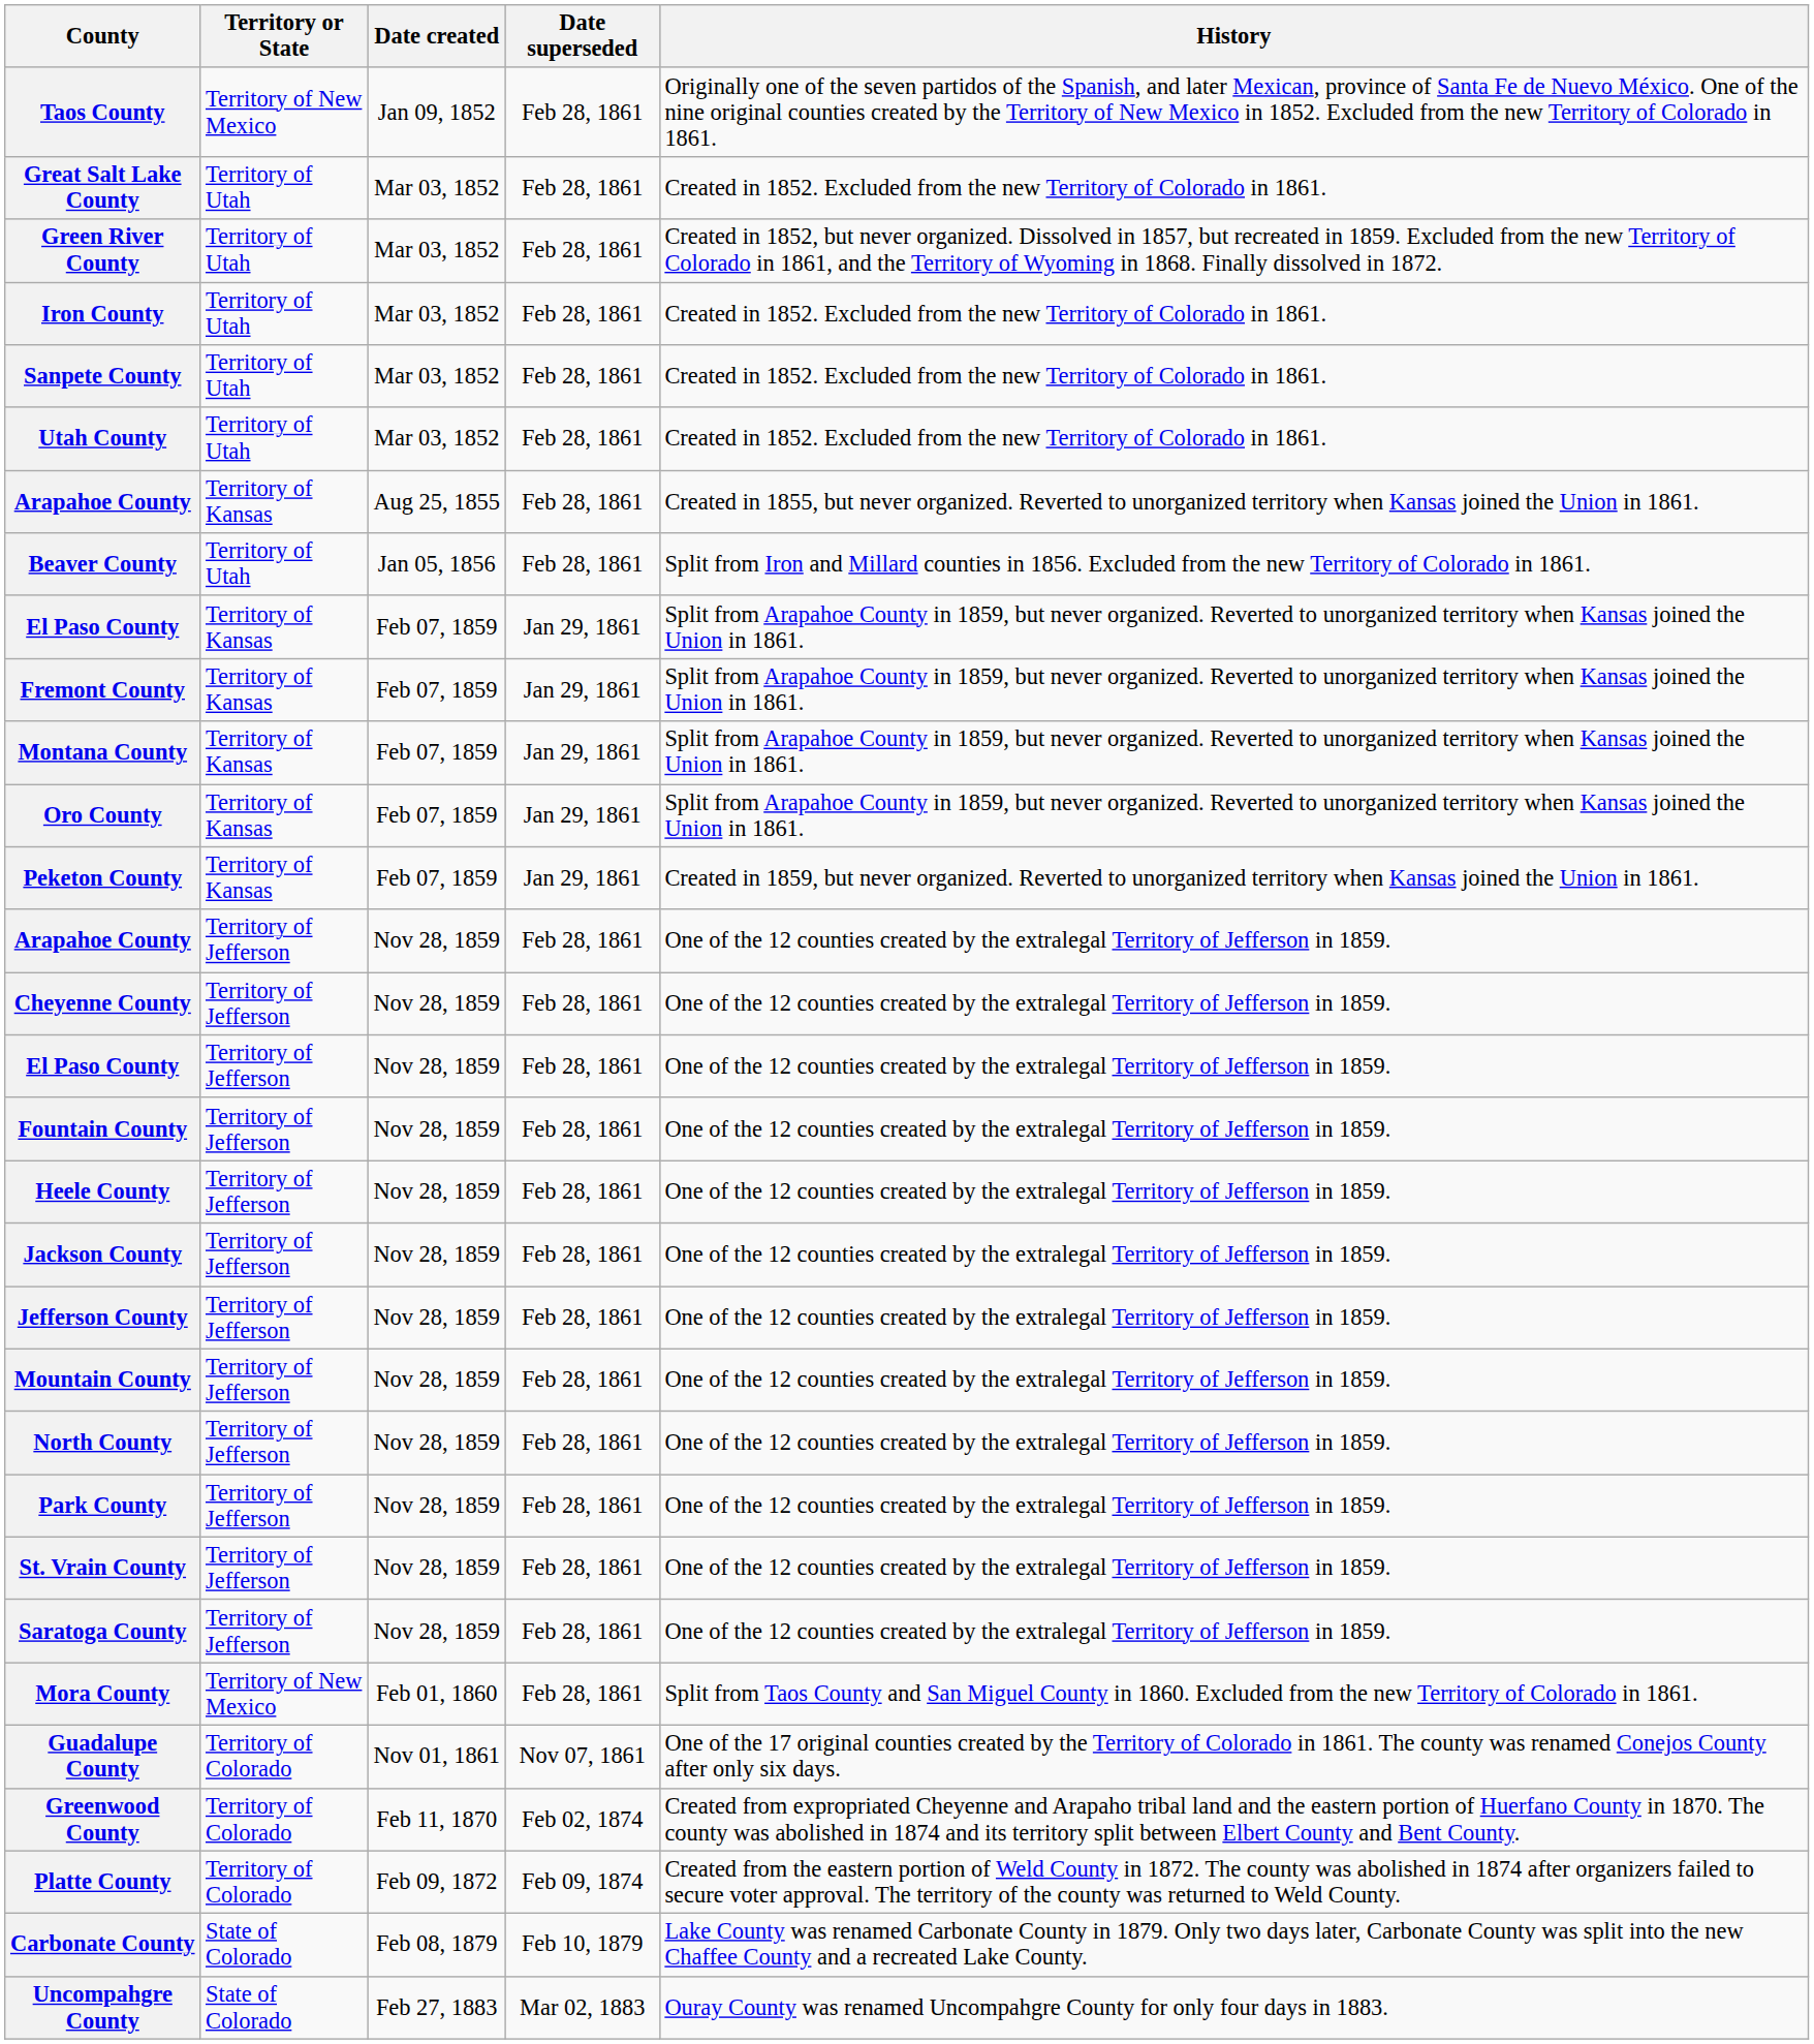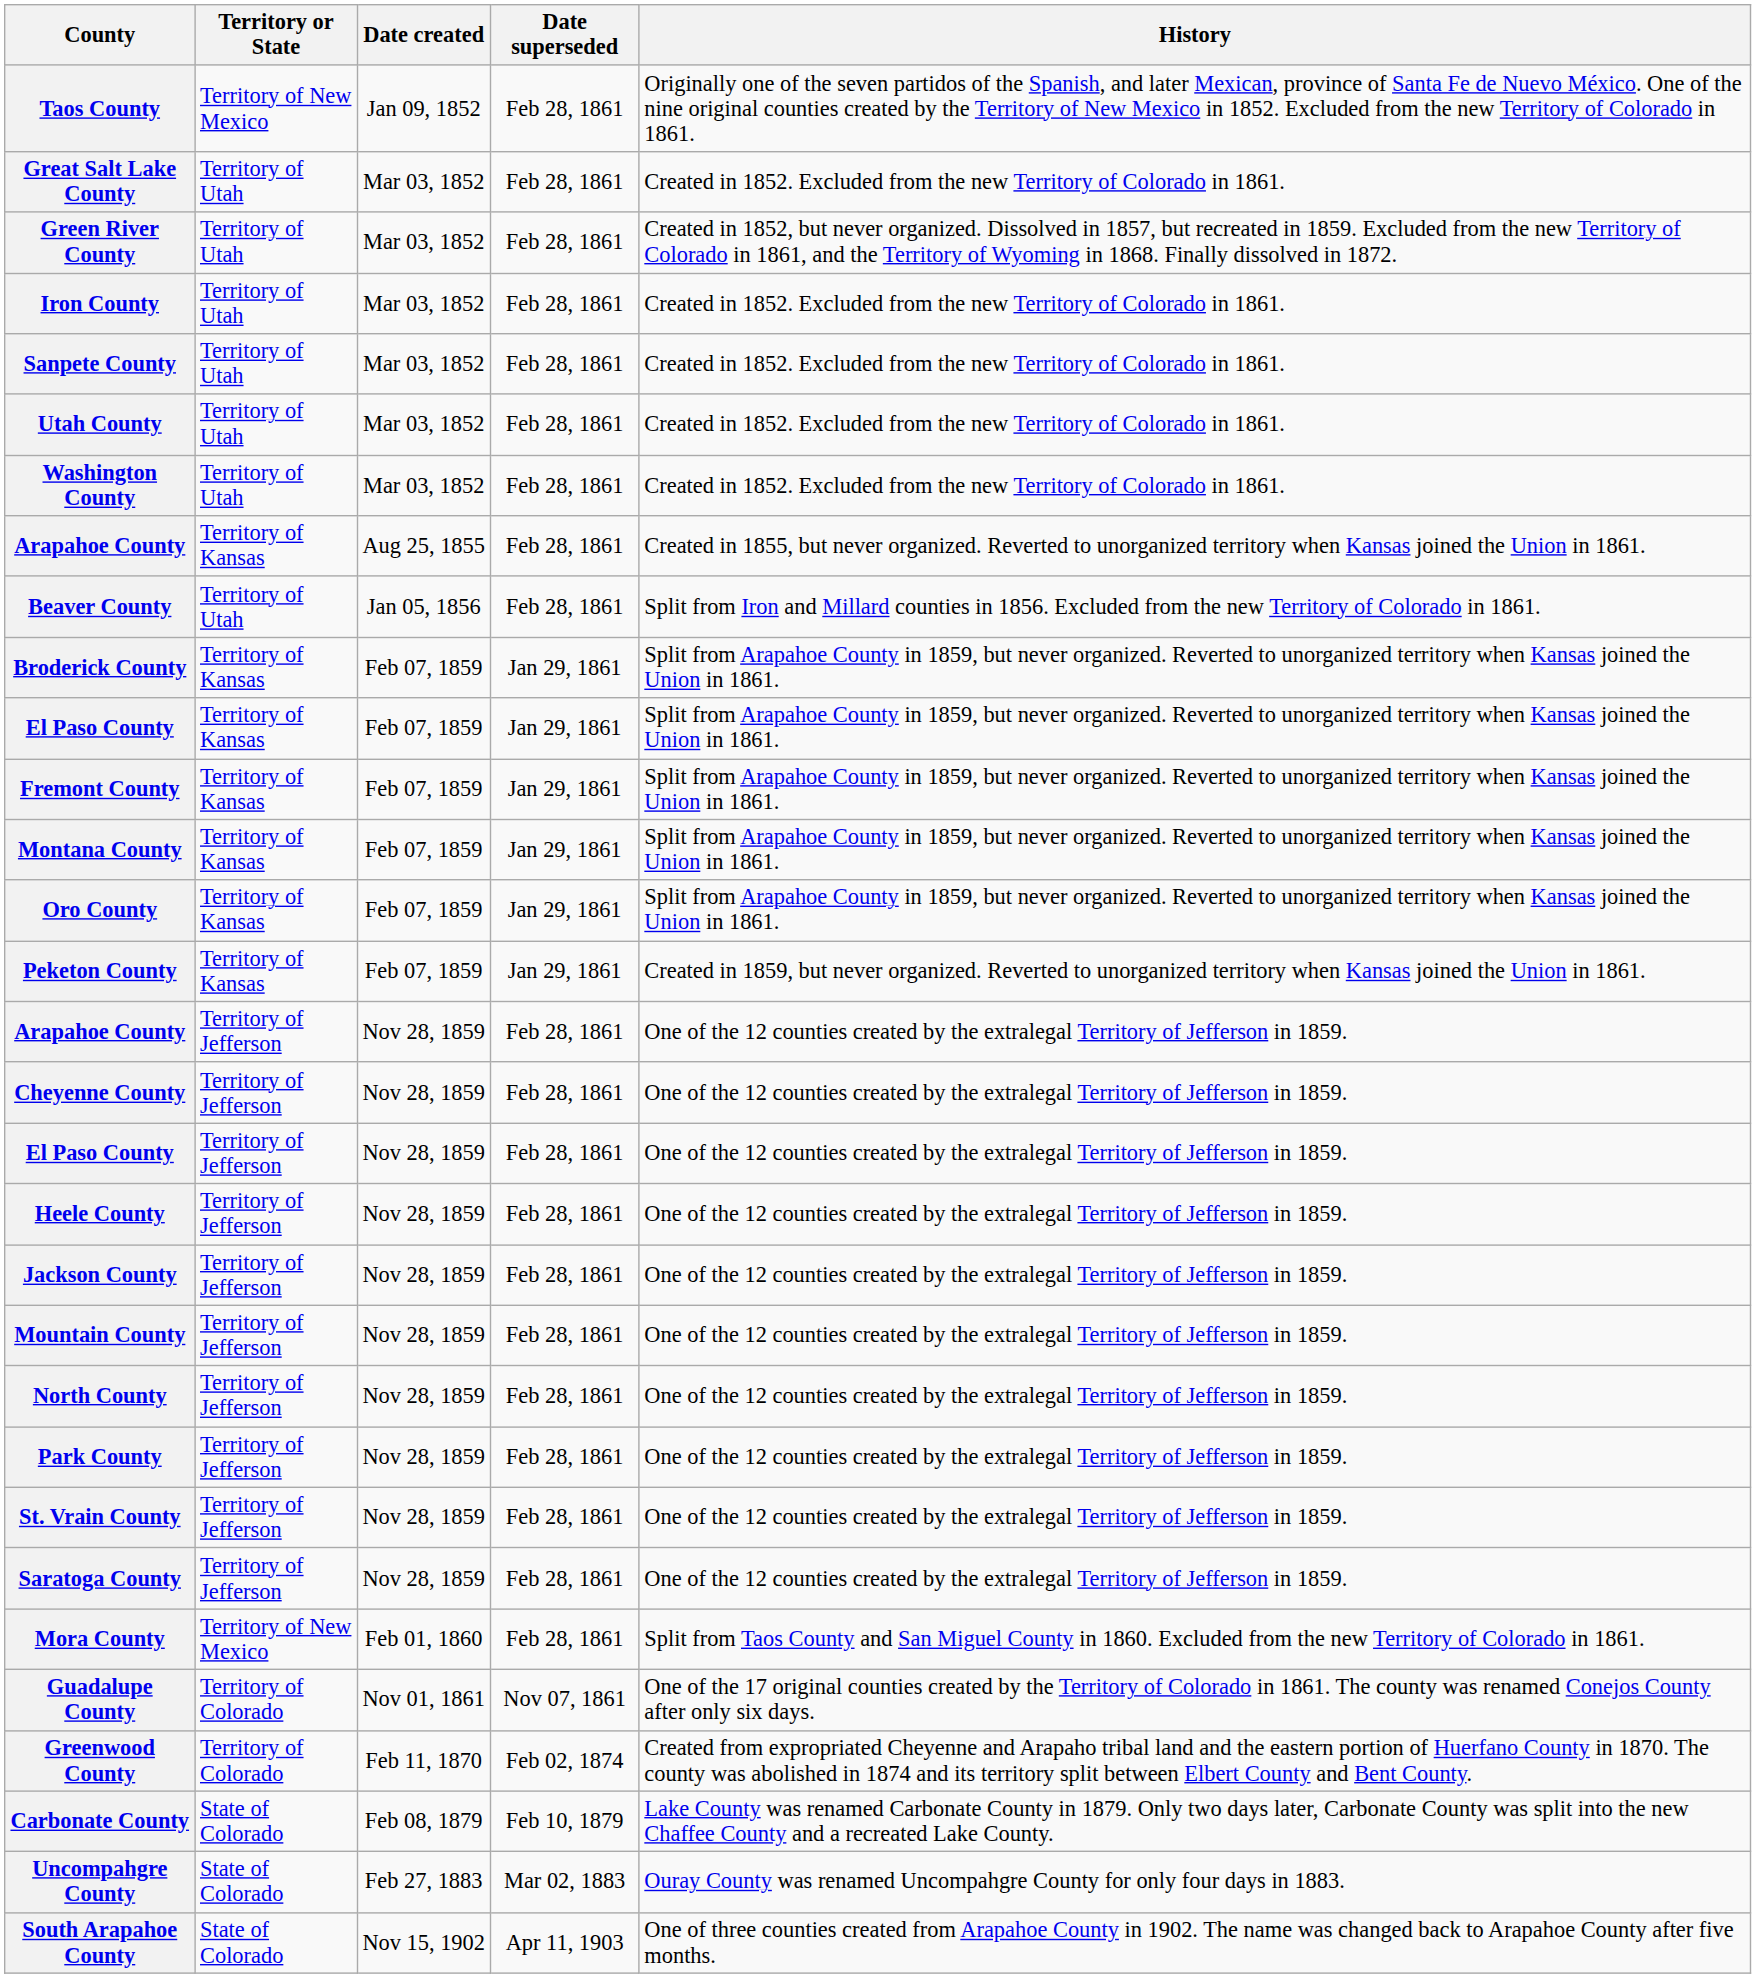+ row: Washington County | Territory of Utah | Mar 03, 1852 | Feb 28, 1861 | Created in 1852. Excluded from the new Territory of Colorado in 1861.
+ row: Broderick County | Territory of Kansas | Feb 07, 1859 | Jan 29, 1861 | Split from Arapahoe County in 1859, but never organized. Reverted to unorganized territory when Kansas joined the Union in 1861.
- row: Fountain County | Territory of Jefferson | Nov 28, 1859 | Feb 28, 1861 | One of the 12 counties created by the extralegal Territory of Jefferson in 1859.
- row: Jefferson County | Territory of Jefferson | Nov 28, 1859 | Feb 28, 1861 | One of the 12 counties created by the extralegal Territory of Jefferson in 1859.
- row: Platte County | Territory of Colorado | Feb 09, 1872 | Feb 09, 1874 | Created from the eastern portion of Weld County in 1872. The county was abolished in 1874 after organizers failed to secure voter approval. The territory of the county was returned to Weld County.
+ row: South Arapahoe County | State of Colorado | Nov 15, 1902 | Apr 11, 1903 | One of three counties created from Arapahoe County in 1902. The name was changed back to Arapahoe County after five months.
